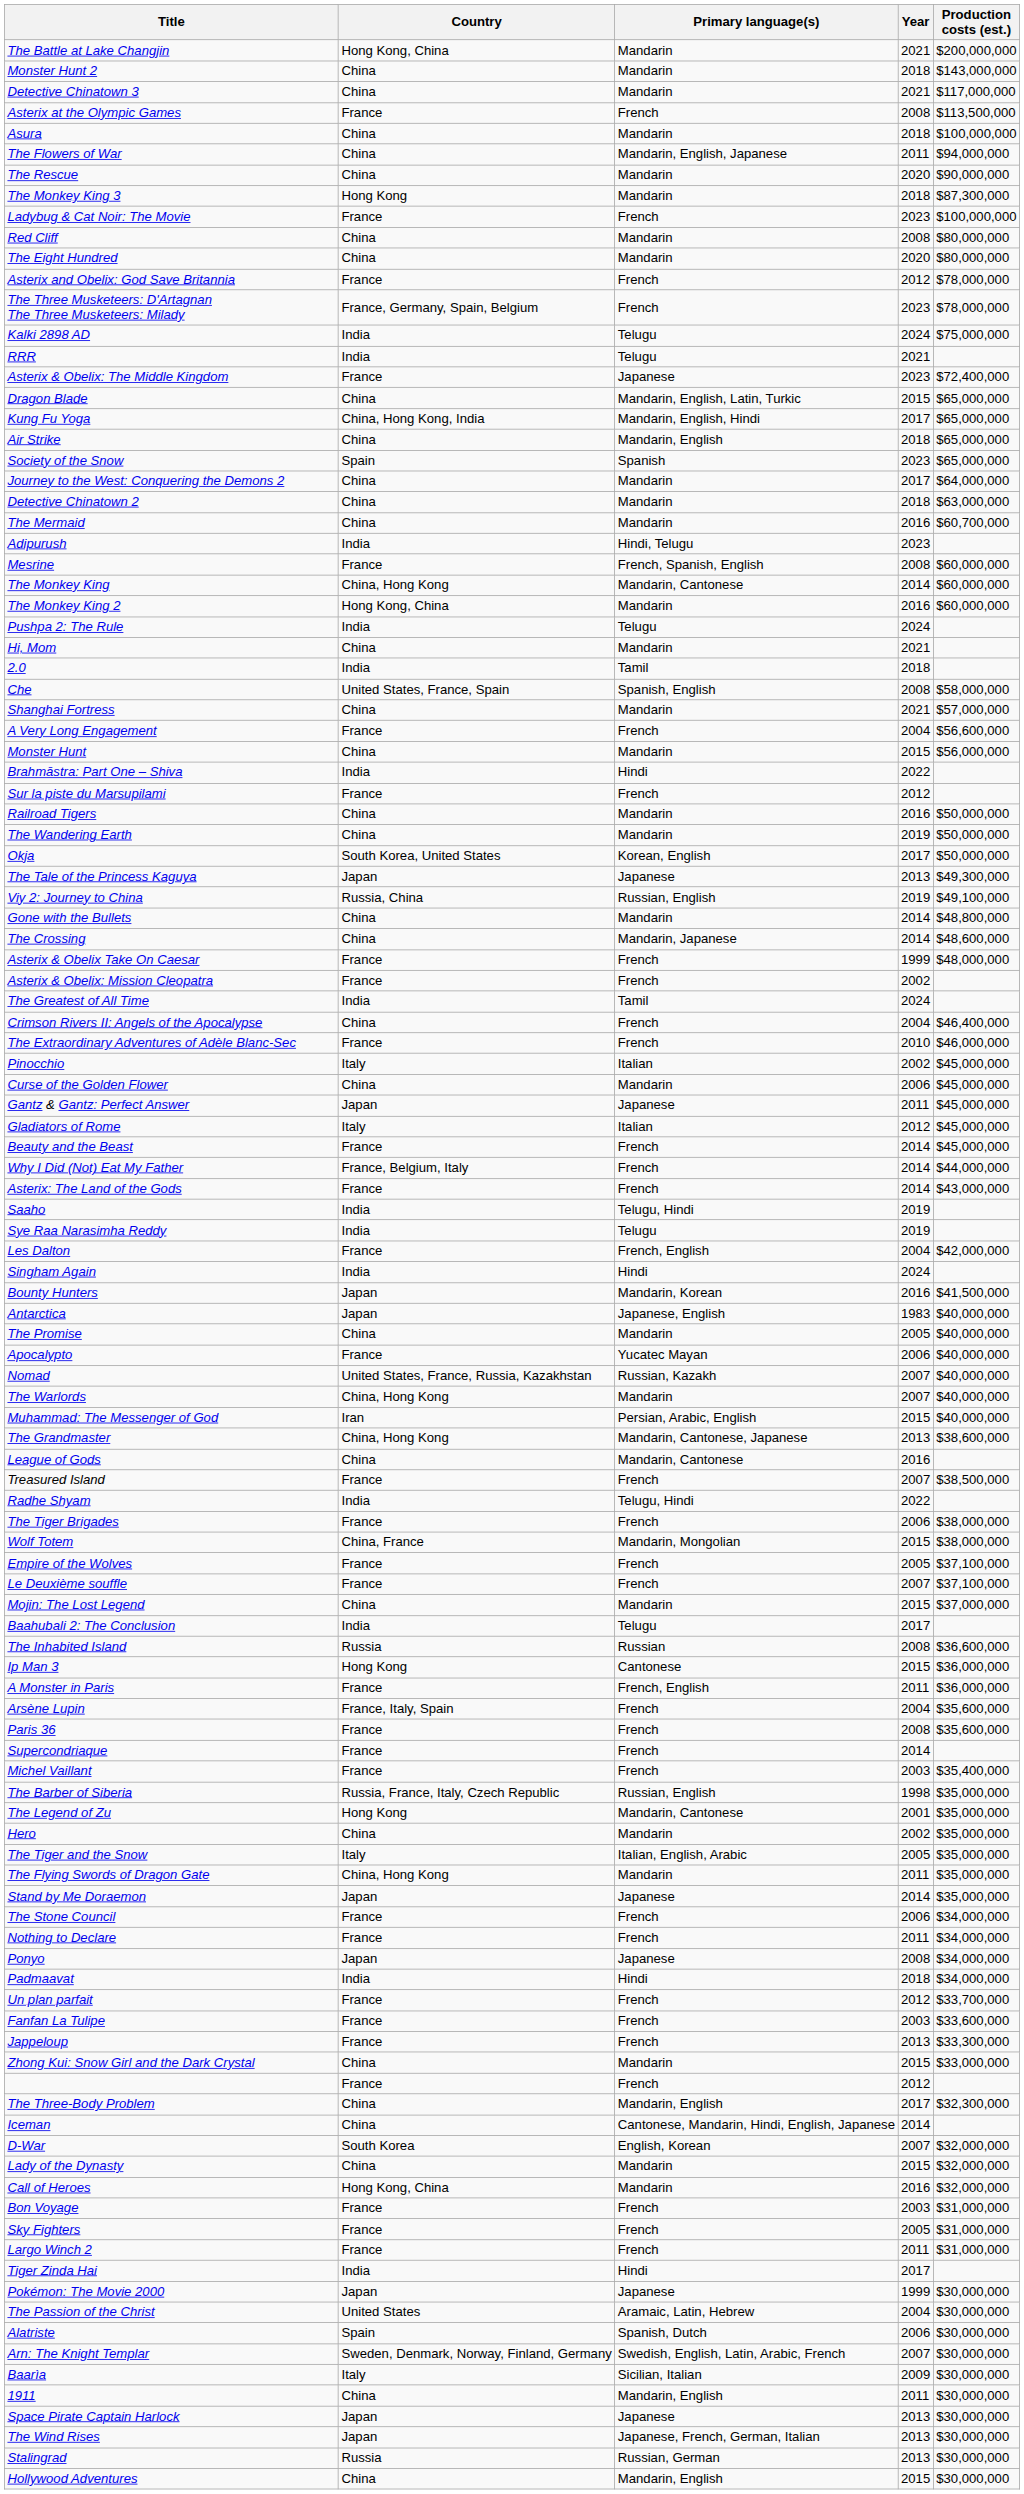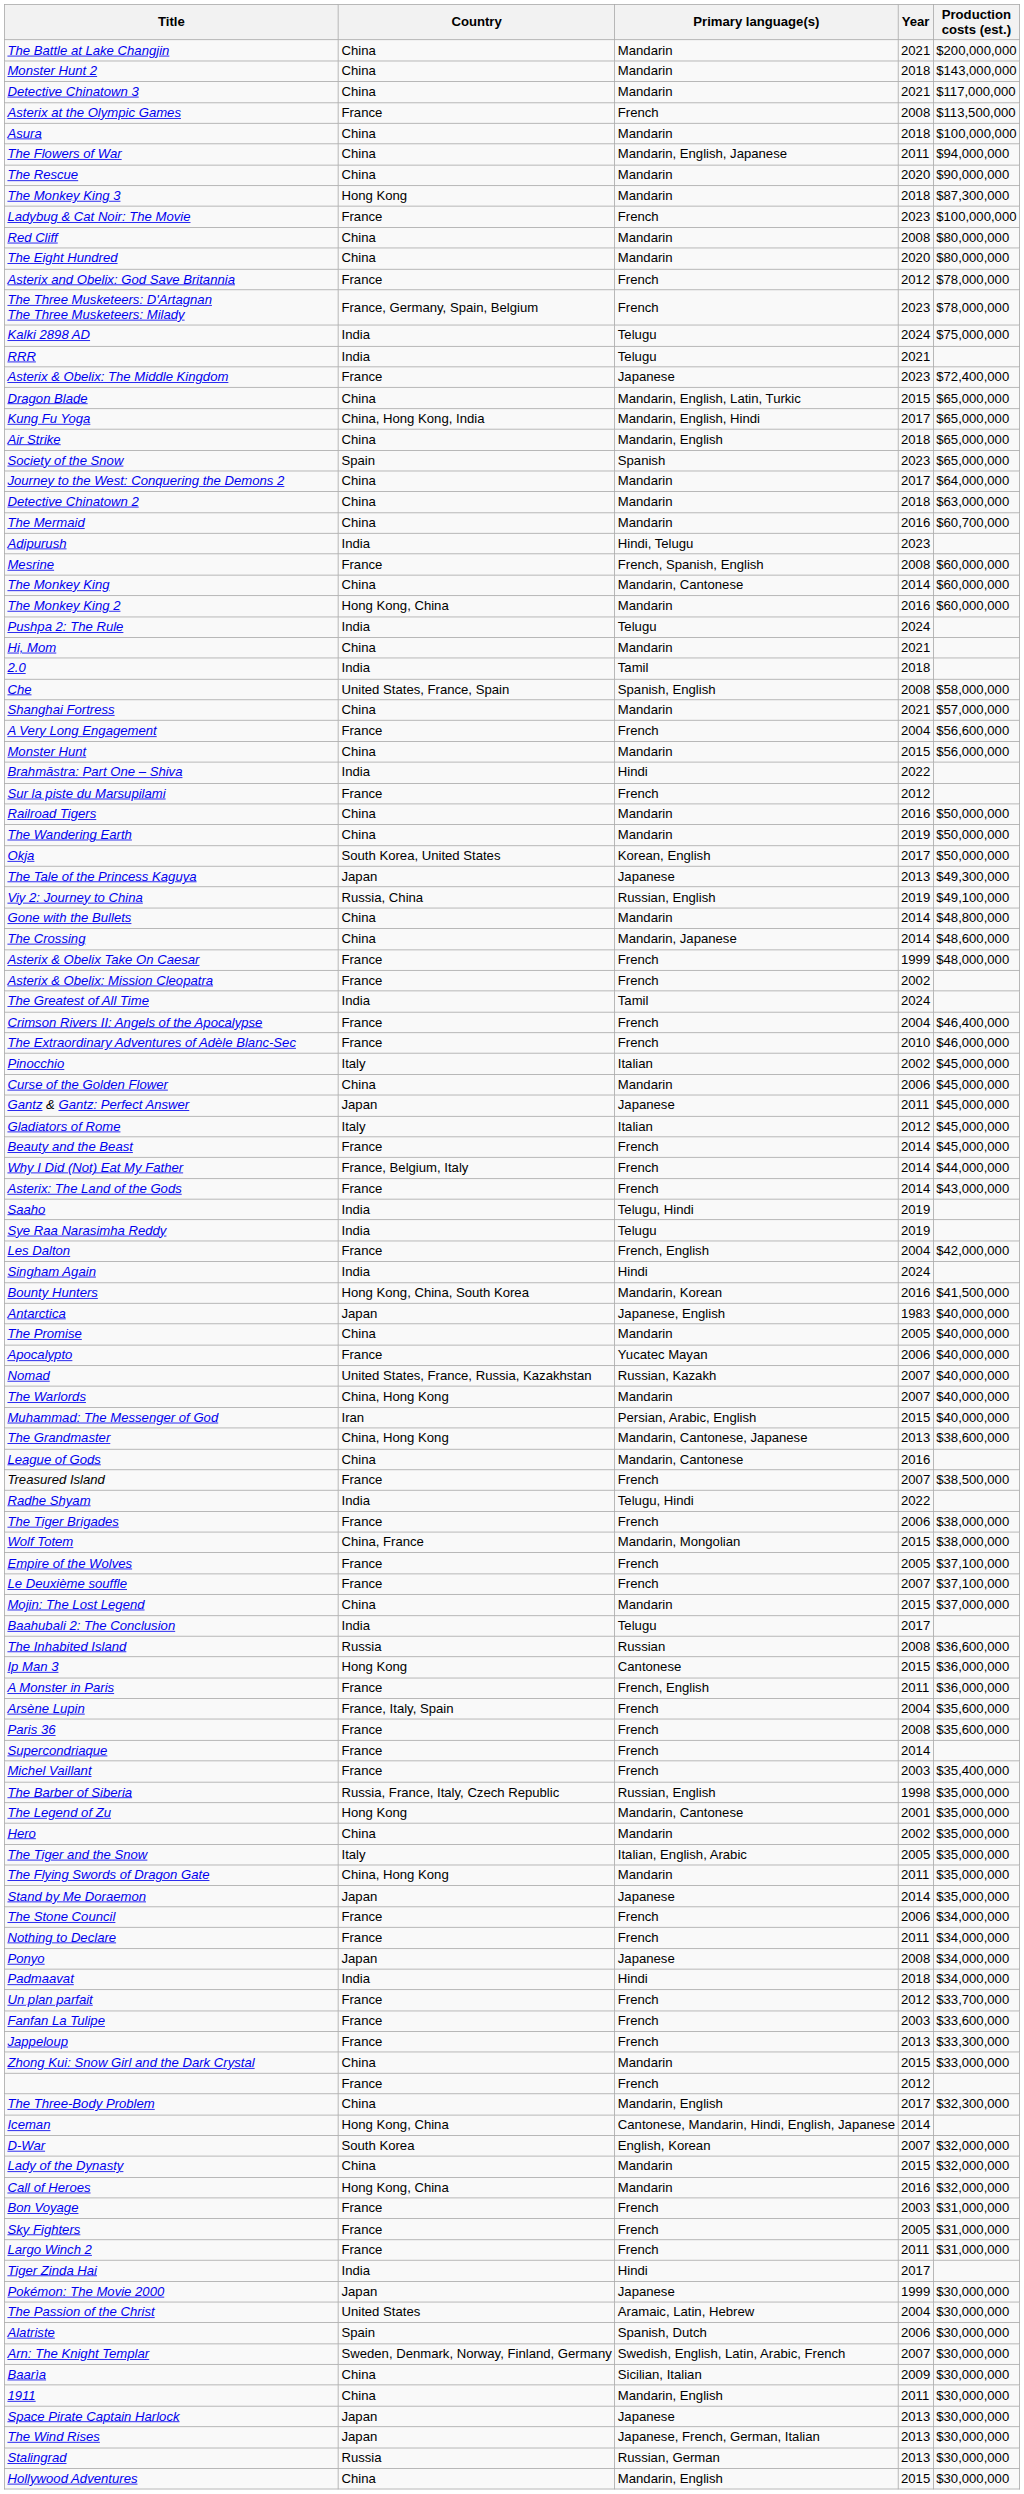The Battle at Lake Changjin | Country: Hong Kong, China -> China
The Monkey King | Country: China, Hong Kong -> China
Crimson Rivers II: Angels of the Apocalypse | Country: China -> France
Bounty Hunters | Country: Japan -> Hong Kong, China, South Korea
Iceman | Country: China -> Hong Kong, China
Baarìa | Country: Italy -> China
